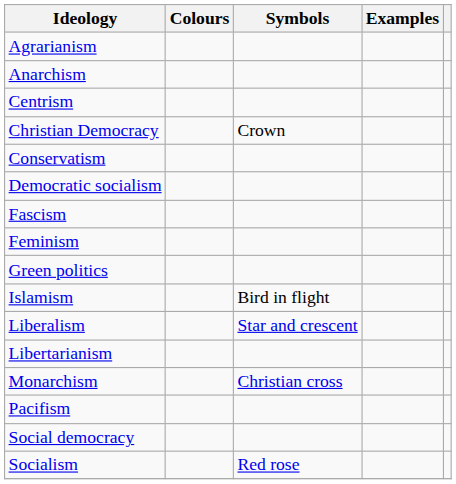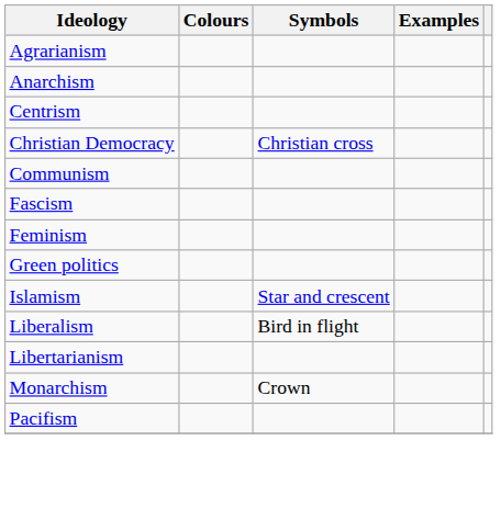Christian Democracy | Symbols: Crown -> Christian cross
+ row: Communism
- row: Conservatism
- row: Democratic socialism
Islamism | Symbols: Bird in flight -> Star and crescent
Liberalism | Symbols: Star and crescent -> Bird in flight
Monarchism | Symbols: Christian cross -> Crown
- row: Social democracy
- row: Socialism | Red rose
